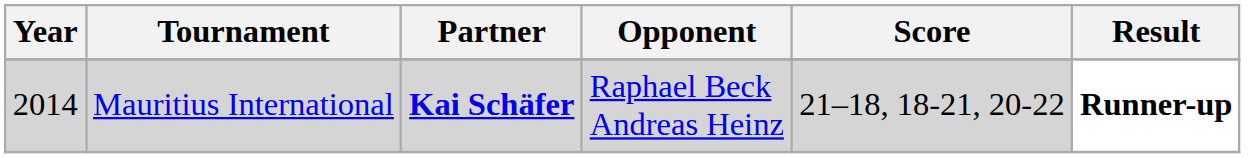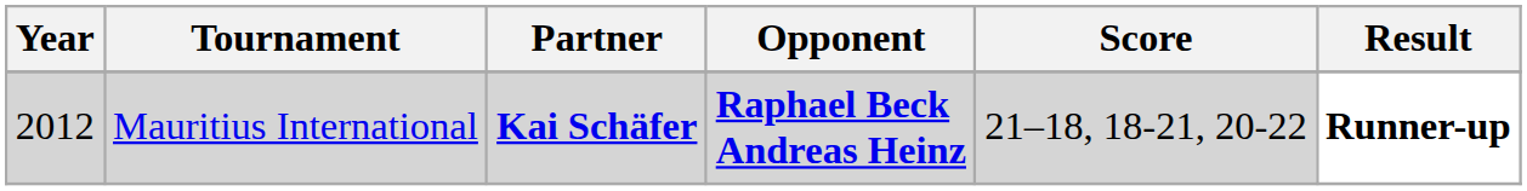Mauritius International | Year: 2014 -> 2012
Mauritius International | Opponent: normal -> bold
